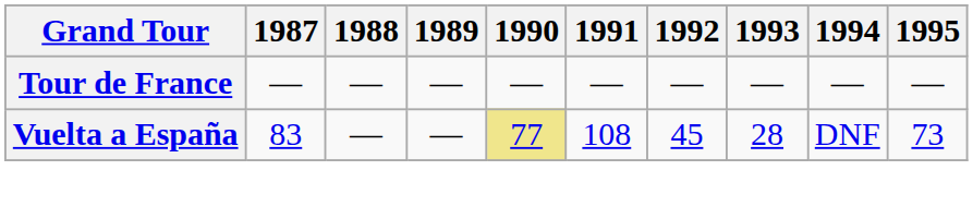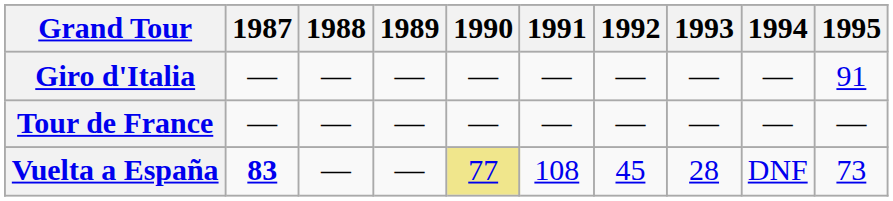+ row: Giro d'Italia | — | — | — | — | — | — | — | — | 91
Vuelta a España | 1987: normal -> bold
